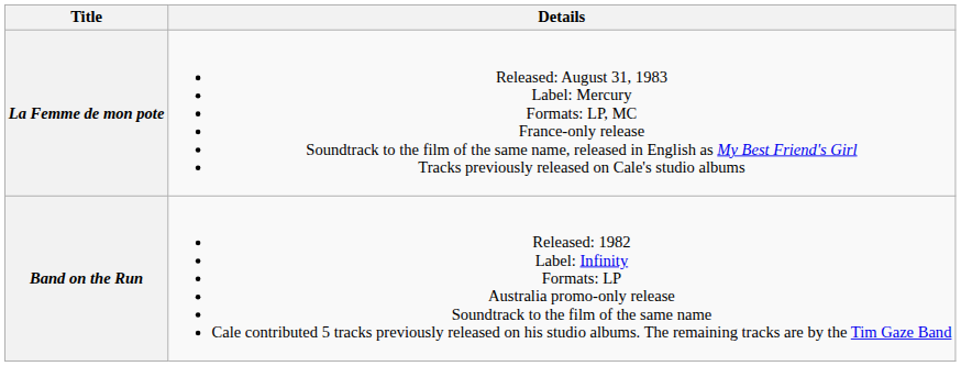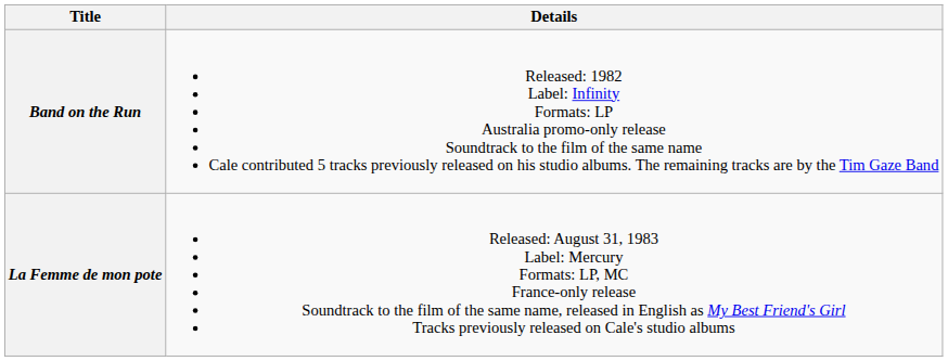rows swapped: Band on the Run <-> La Femme de mon pote
